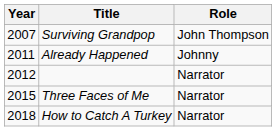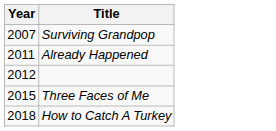- column: Role | John Thompson | Johnny | Narrator | Narrator | Narrator
